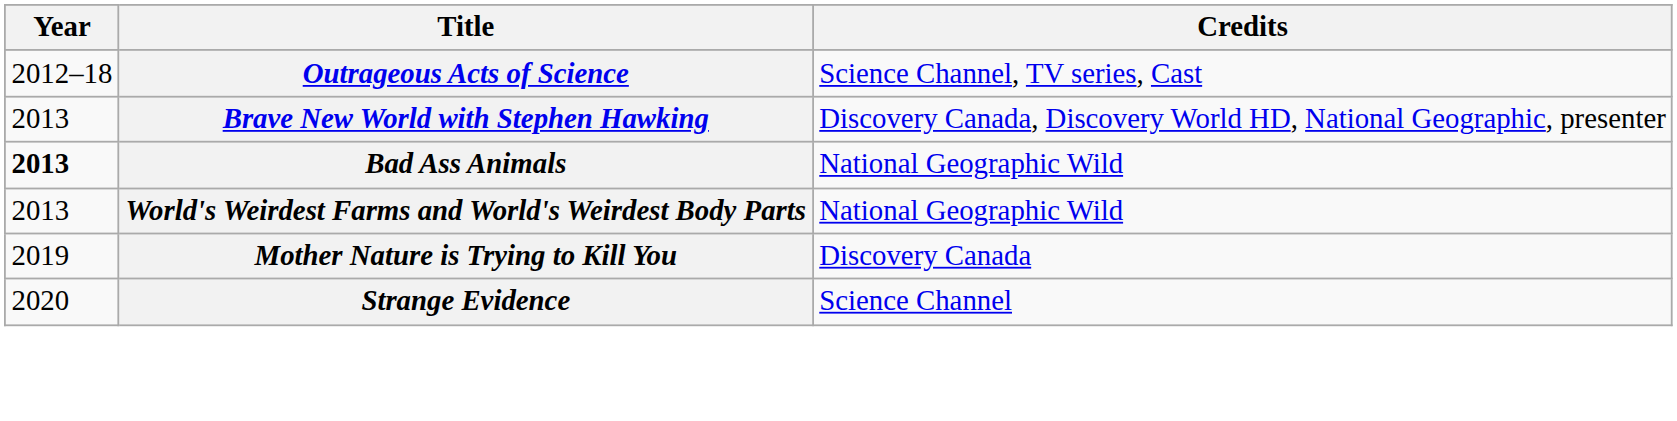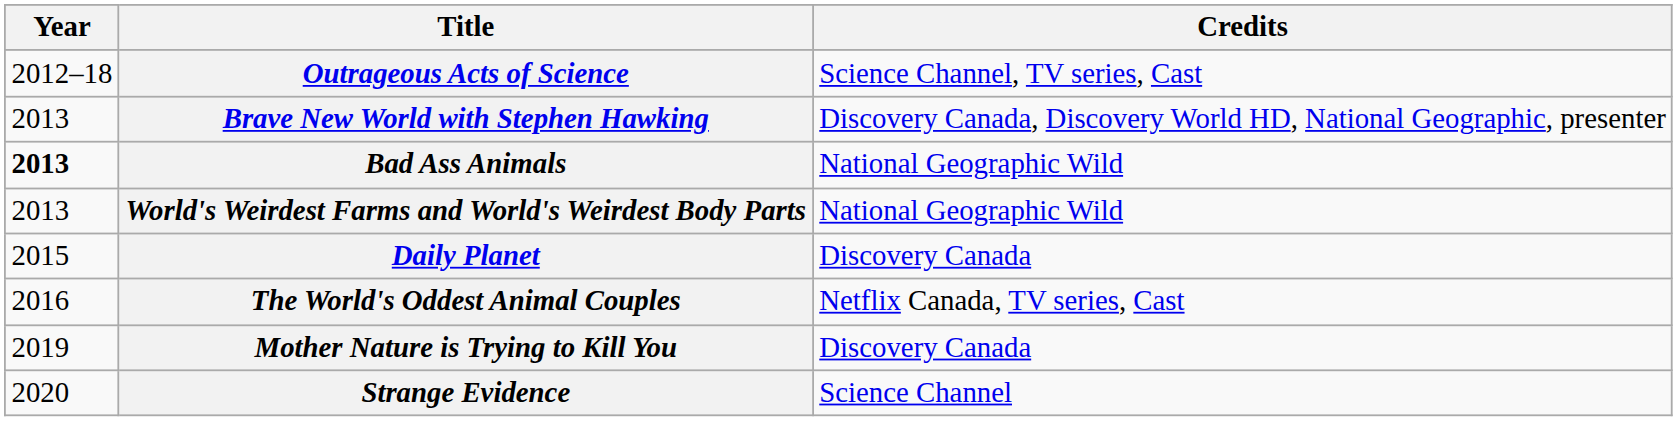+ row: 2015 | Daily Planet | Discovery Canada
+ row: 2016 | The World's Oddest Animal Couples | Netflix Canada, TV series, Cast
